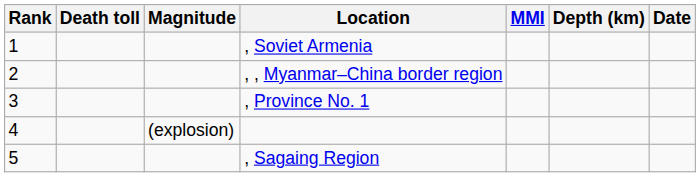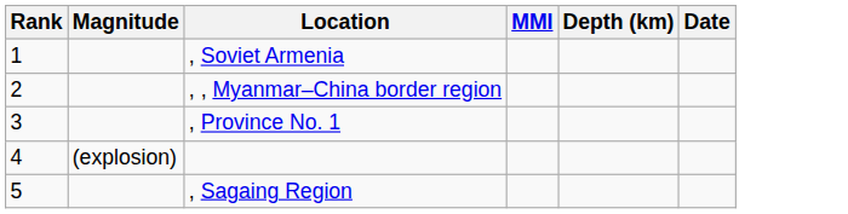- column: Death toll
